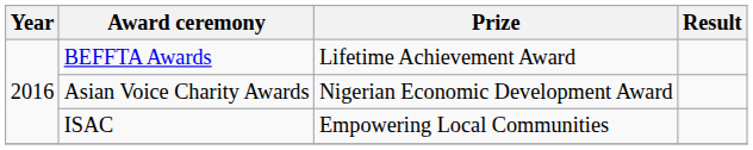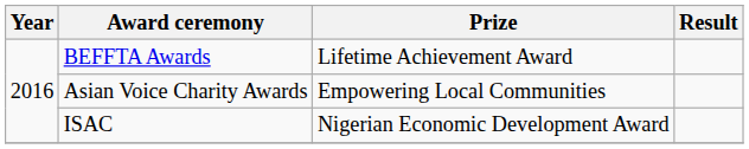Asian Voice Charity Awards | Prize: Nigerian Economic Development Award -> Empowering Local Communities
ISAC | Prize: Empowering Local Communities -> Nigerian Economic Development Award
